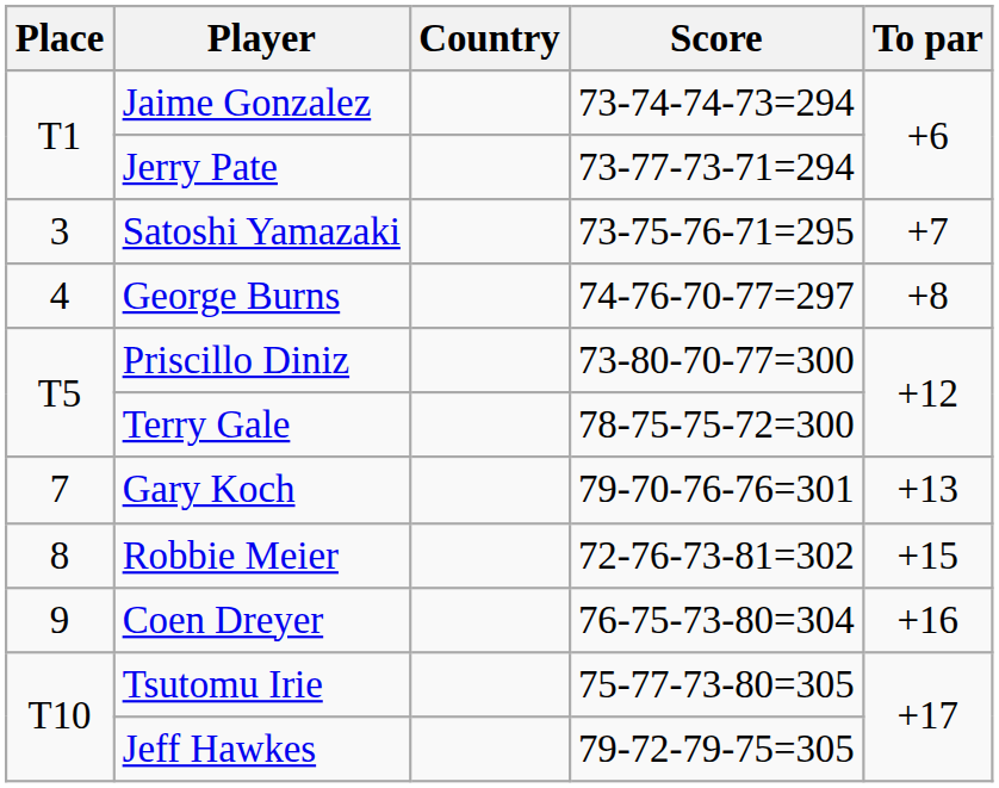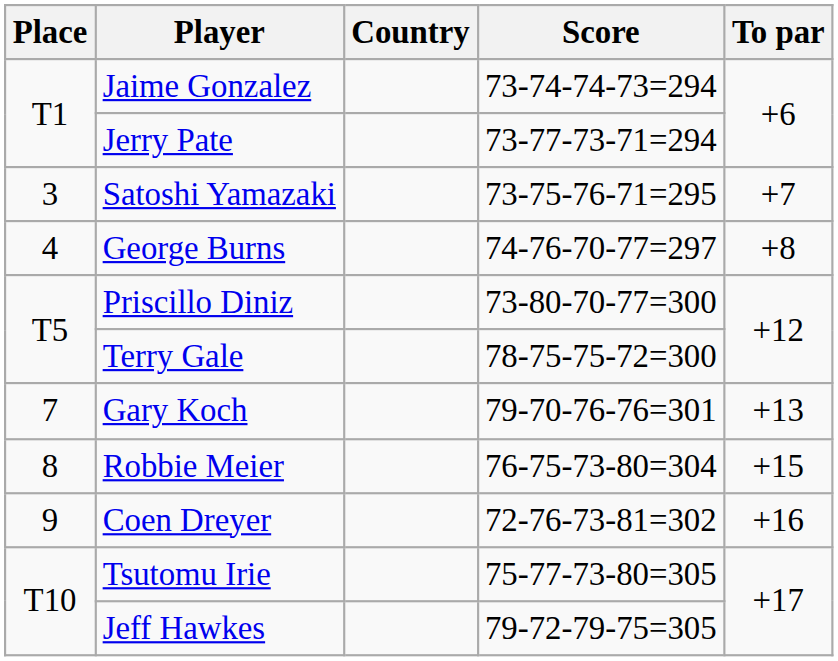Robbie Meier | Score: 72-76-73-81=302 -> 76-75-73-80=304
Coen Dreyer | Score: 76-75-73-80=304 -> 72-76-73-81=302
